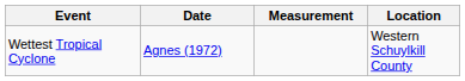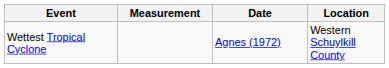columns swapped: Measurement <-> Date
